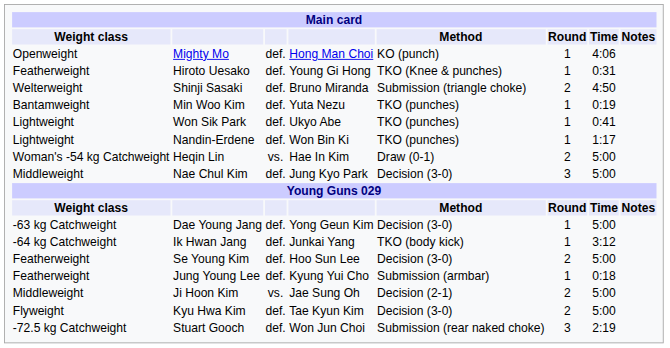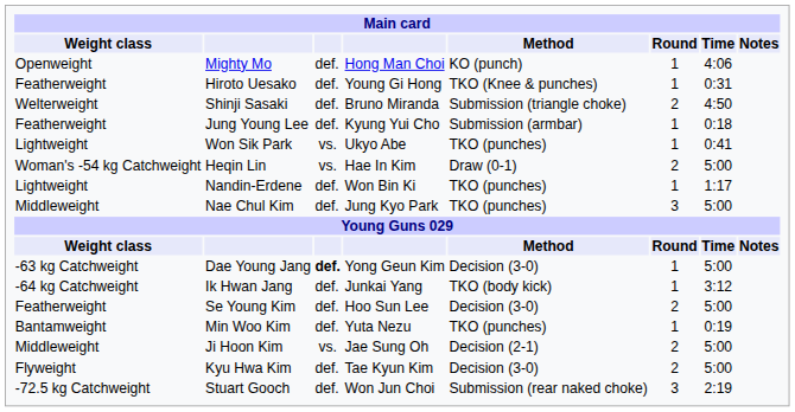rows swapped: Min Woo Kim <-> Jung Young Lee
Won Sik Park | column 3: def. -> vs.
rows swapped: Nandin-Erdene <-> Heqin Lin
Nae Chul Kim | Method: Decision (3-0) -> TKO (punches)
Dae Young Jang | column 3: normal -> bold
